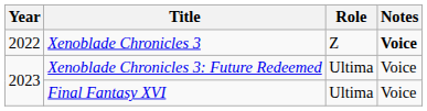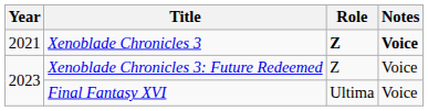Xenoblade Chronicles 3 | Year: 2022 -> 2021
Xenoblade Chronicles 3 | Role: normal -> bold
Xenoblade Chronicles 3: Future Redeemed | Role: Ultima -> Z
